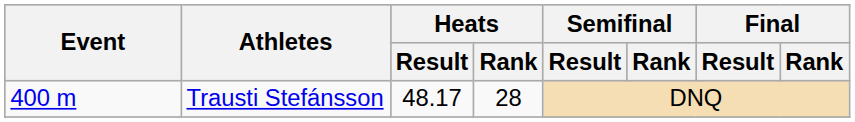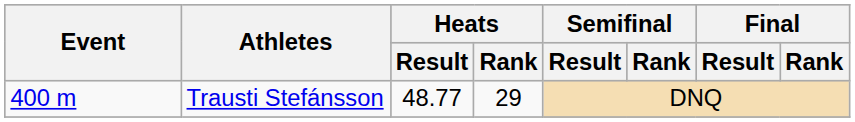Trausti Stefánsson | Heats / Result: 48.17 -> 48.77
Trausti Stefánsson | Heats / Rank: 28 -> 29
